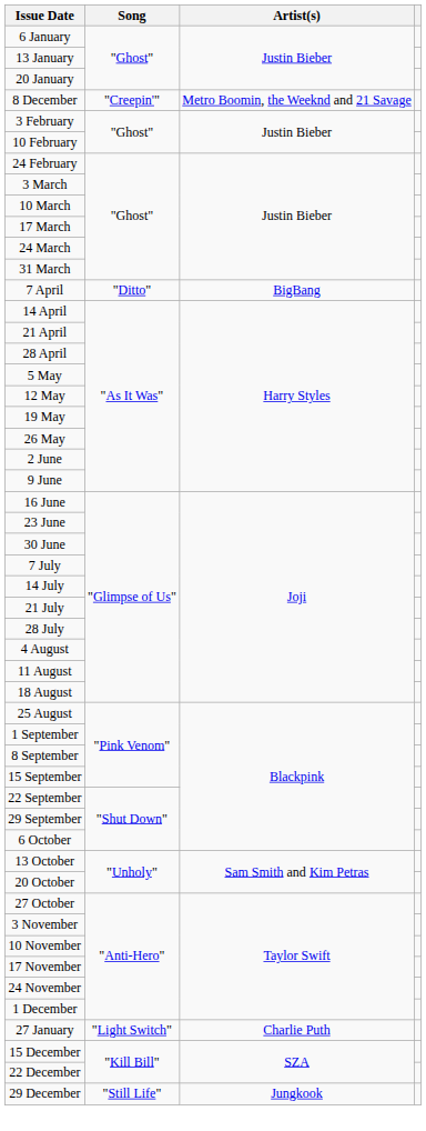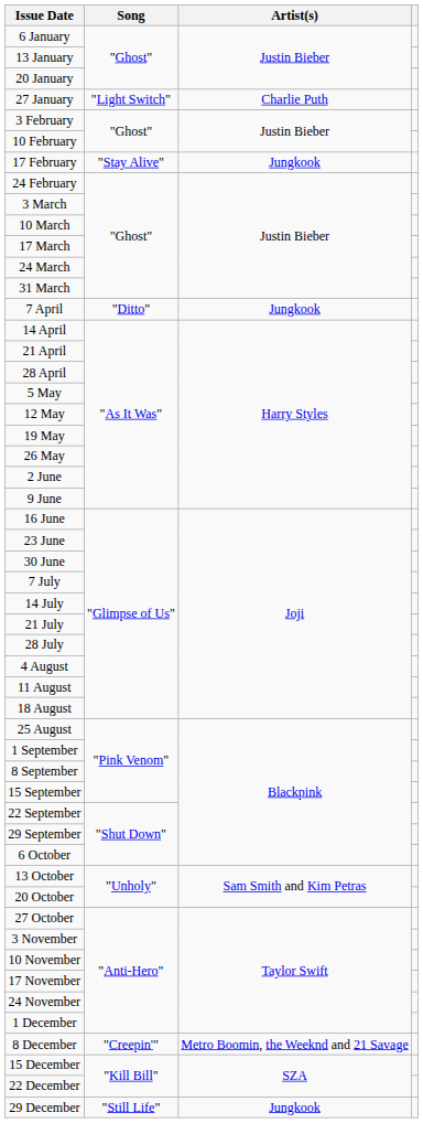rows swapped: 27 January <-> 8 December
+ row: 17 February | "Stay Alive" | Jungkook
7 April | Artist(s): BigBang -> Jungkook
